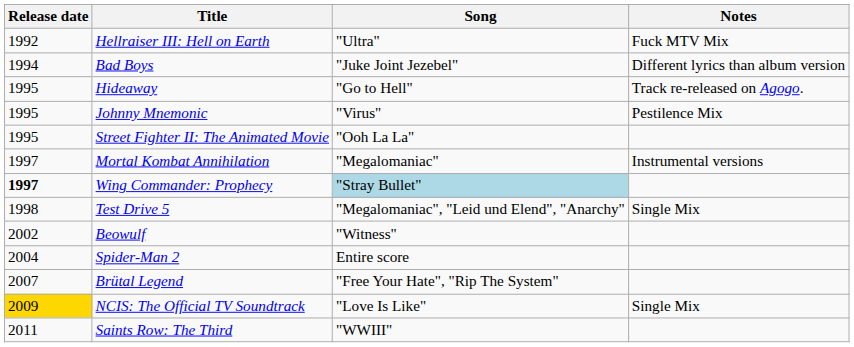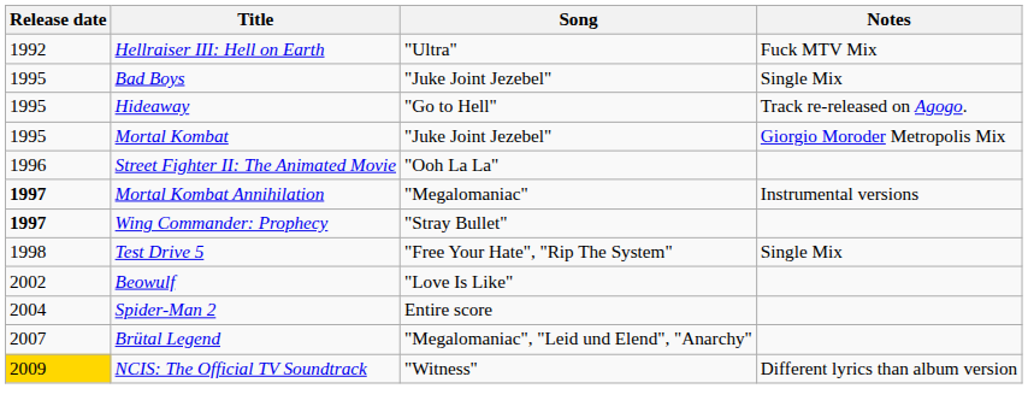Bad Boys | Release date: 1994 -> 1995
Bad Boys | Notes: Different lyrics than album version -> Single Mix
- row: 1995 | Johnny Mnemonic | "Virus" | Pestilence Mix
+ row: 1995 | Mortal Kombat | "Juke Joint Jezebel" | Giorgio Moroder Metropolis Mix
Street Fighter II: The Animated Movie | Release date: 1995 -> 1996
Mortal Kombat Annihilation | Release date: normal -> bold
Wing Commander: Prophecy | Song: lightblue background -> no background
Test Drive 5 | Song: "Megalomaniac", "Leid und Elend", "Anarchy" -> "Free Your Hate", "Rip The System"
Beowulf | Song: "Witness" -> "Love Is Like"
Brütal Legend | Song: "Free Your Hate", "Rip The System" -> "Megalomaniac", "Leid und Elend", "Anarchy"
NCIS: The Official TV Soundtrack | Song: "Love Is Like" -> "Witness"
NCIS: The Official TV Soundtrack | Notes: Single Mix -> Different lyrics than album version
- row: 2011 | Saints Row: The Third | "WWIII"
